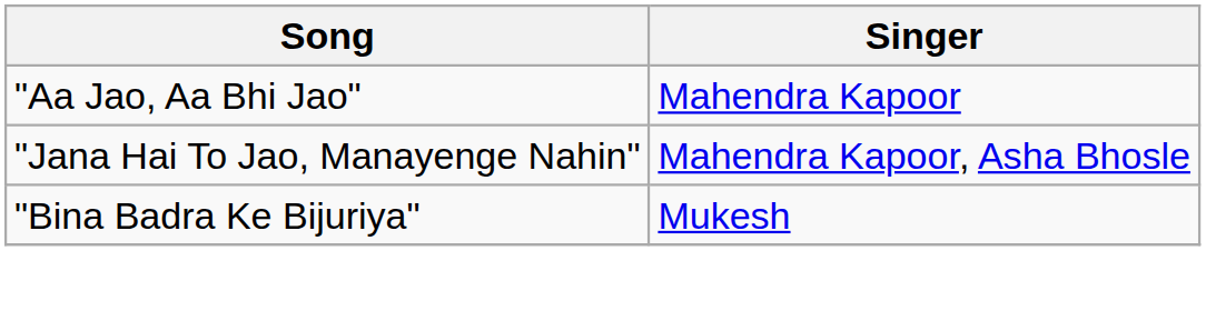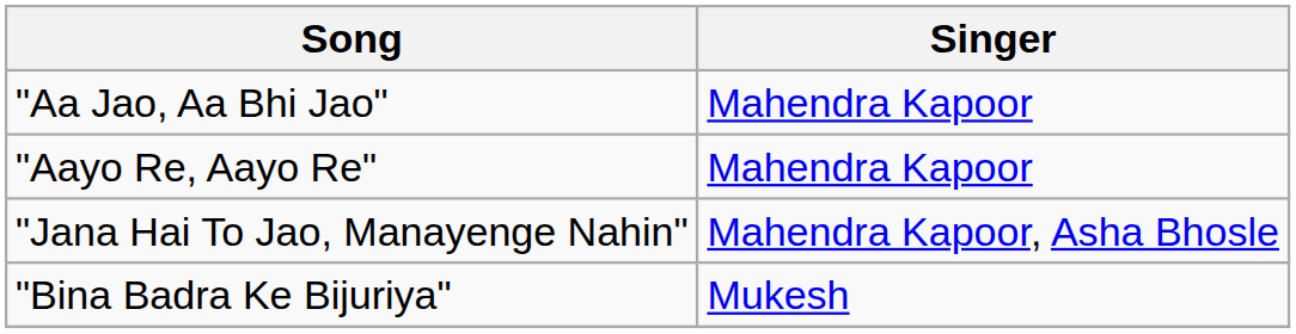+ row: "Aayo Re, Aayo Re" | Mahendra Kapoor
